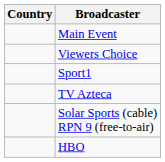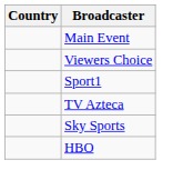- row: Solar Sports (cable) RPN 9 (free-to-air)
+ row: Sky Sports
